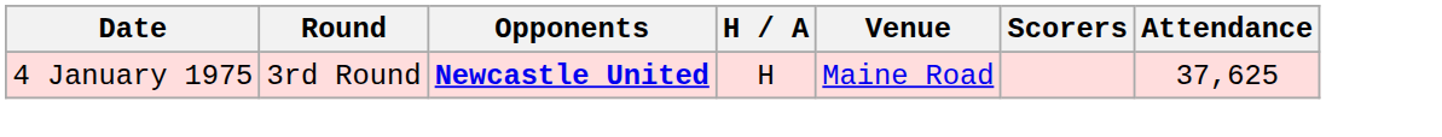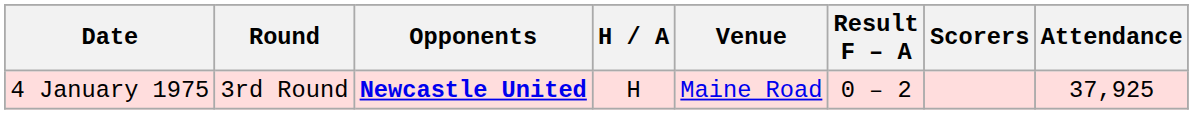+ column: Result F – A | 0 – 2
4 January 1975 | Attendance: 37,625 -> 37,925
